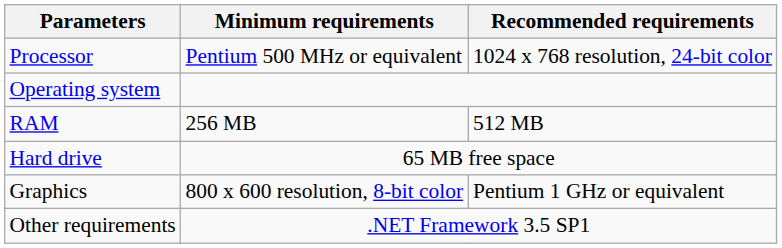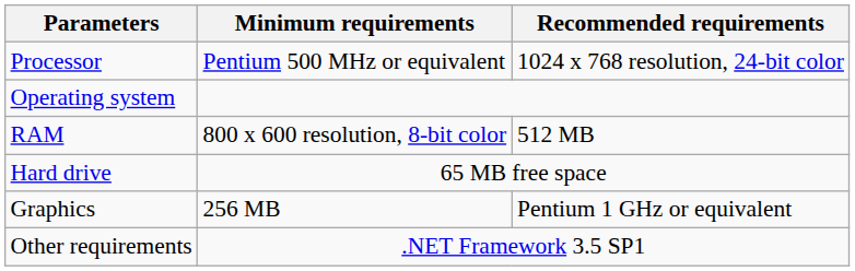RAM | Minimum requirements: 256 MB -> 800 x 600 resolution, 8-bit color
Graphics | Minimum requirements: 800 x 600 resolution, 8-bit color -> 256 MB
